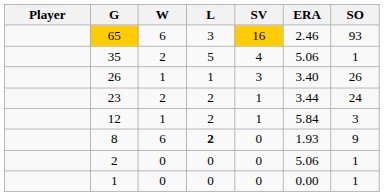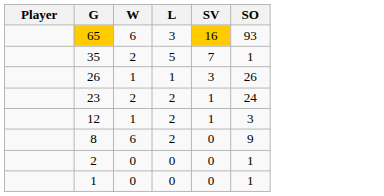- column: ERA | 2.46 | 5.06 | 3.40 | 3.44 | 5.84 | 1.93 | 5.06 | 0.00
35 | SV: 4 -> 7
8 | L: bold -> normal
